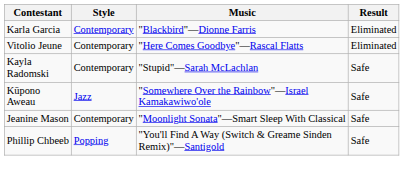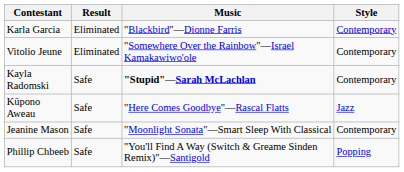columns swapped: Style <-> Result
Vitolio Jeune | Music: "Here Comes Goodbye"—Rascal Flatts -> "Somewhere Over the Rainbow"—Israel Kamakawiwo'ole
Kayla Radomski | Music: normal -> bold
Kūpono Aweau | Music: "Somewhere Over the Rainbow"—Israel Kamakawiwo'ole -> "Here Comes Goodbye"—Rascal Flatts
